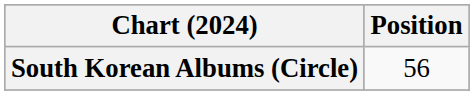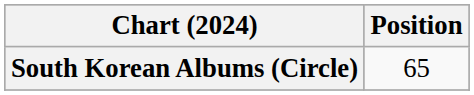South Korean Albums (Circle) | Position: 56 -> 65
